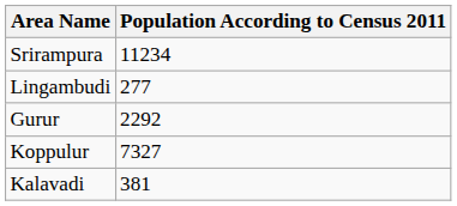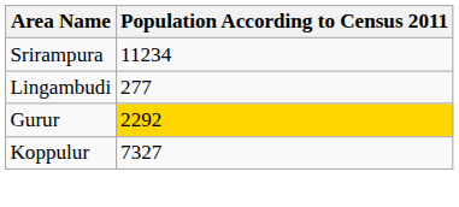Gurur | Population According to Census 2011: no background -> gold background
- row: Kalavadi | 381
